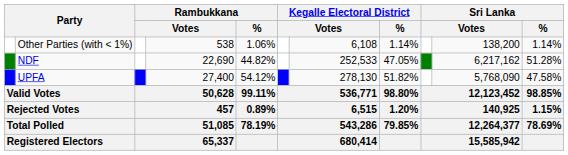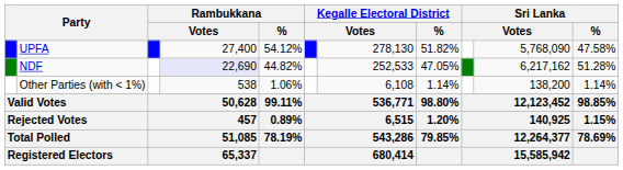rows swapped: UPFA <-> Other Parties (with < 1%)
NDF | column 4: no background -> lavender background
